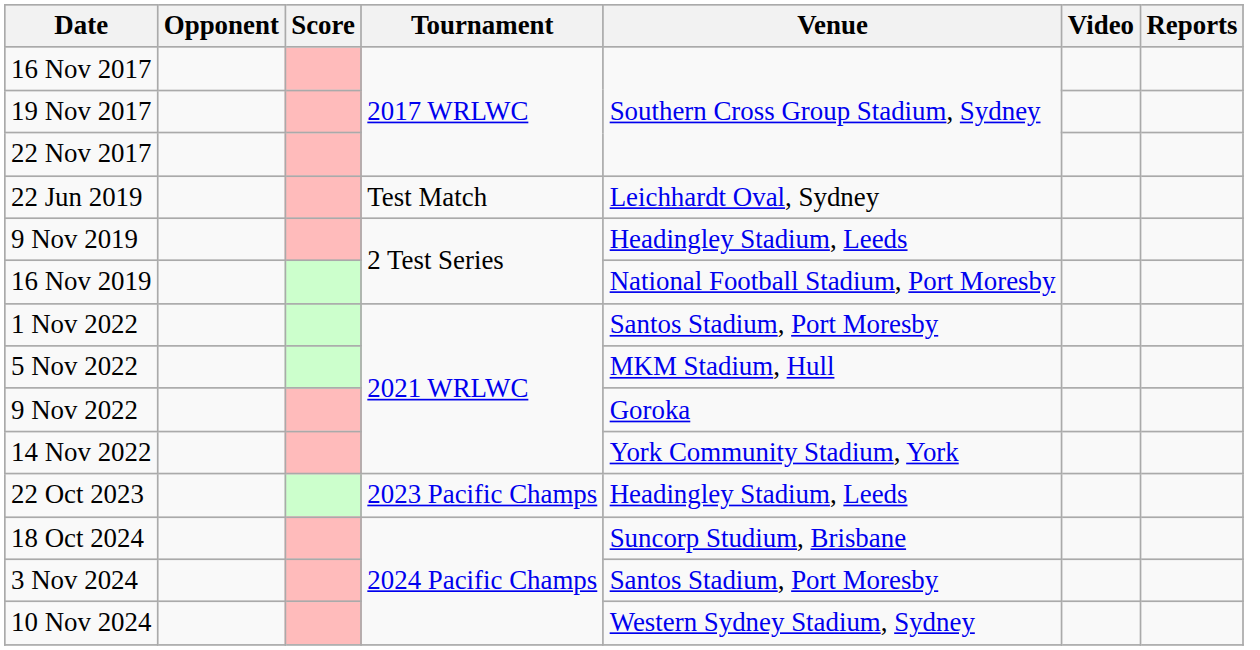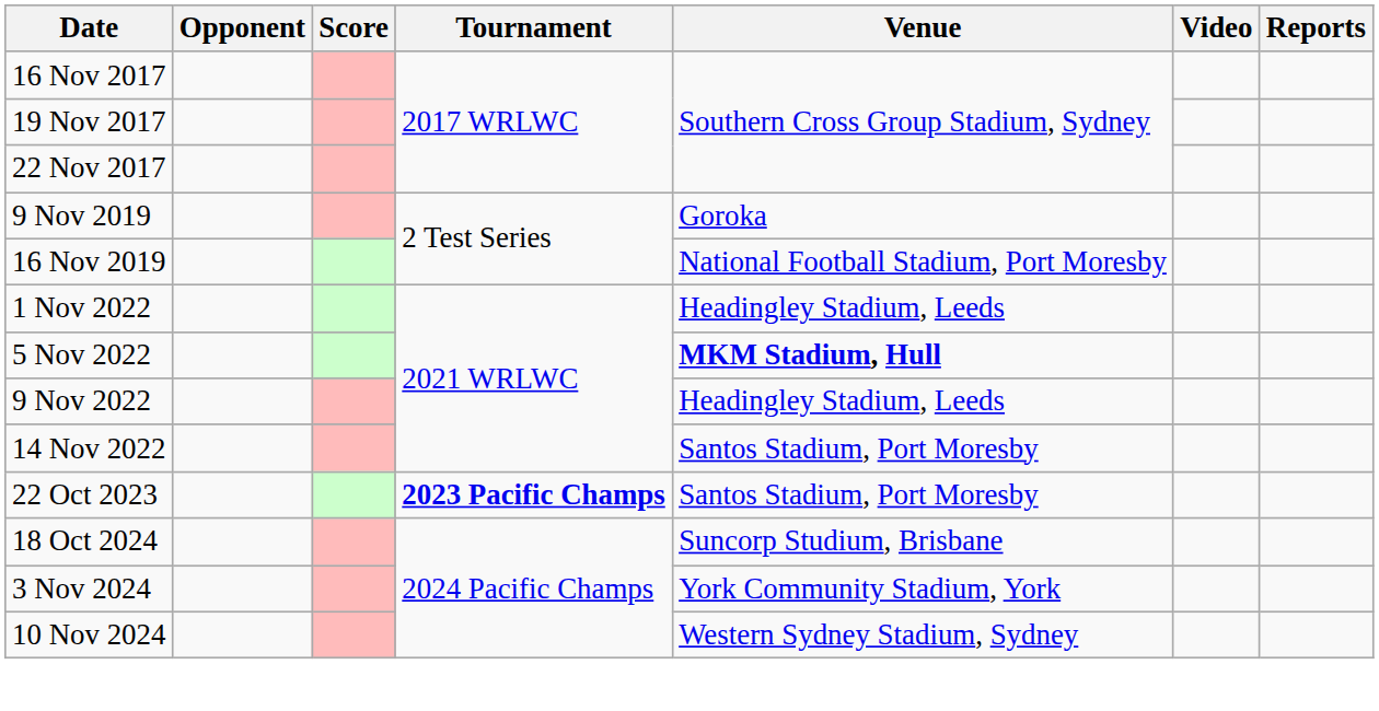- row: 22 Jun 2019 | Test Match | Leichhardt Oval, Sydney
9 Nov 2019 | Venue: Headingley Stadium, Leeds -> Goroka
1 Nov 2022 | Venue: Santos Stadium, Port Moresby -> Headingley Stadium, Leeds
5 Nov 2022 | Venue: normal -> bold
9 Nov 2022 | Venue: Goroka -> Headingley Stadium, Leeds
14 Nov 2022 | Venue: York Community Stadium, York -> Santos Stadium, Port Moresby
22 Oct 2023 | Tournament: normal -> bold
22 Oct 2023 | Venue: Headingley Stadium, Leeds -> Santos Stadium, Port Moresby
3 Nov 2024 | Venue: Santos Stadium, Port Moresby -> York Community Stadium, York
